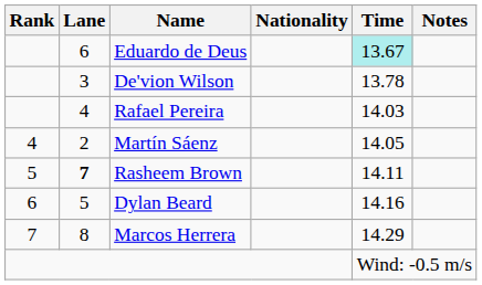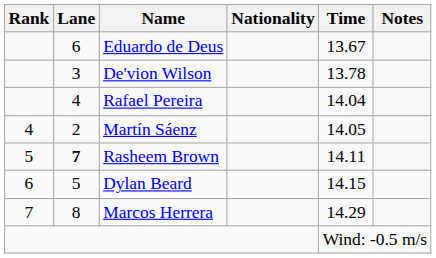Eduardo de Deus | Time: paleturquoise background -> no background
Rafael Pereira | Time: 14.03 -> 14.04
Dylan Beard | Time: 14.16 -> 14.15
